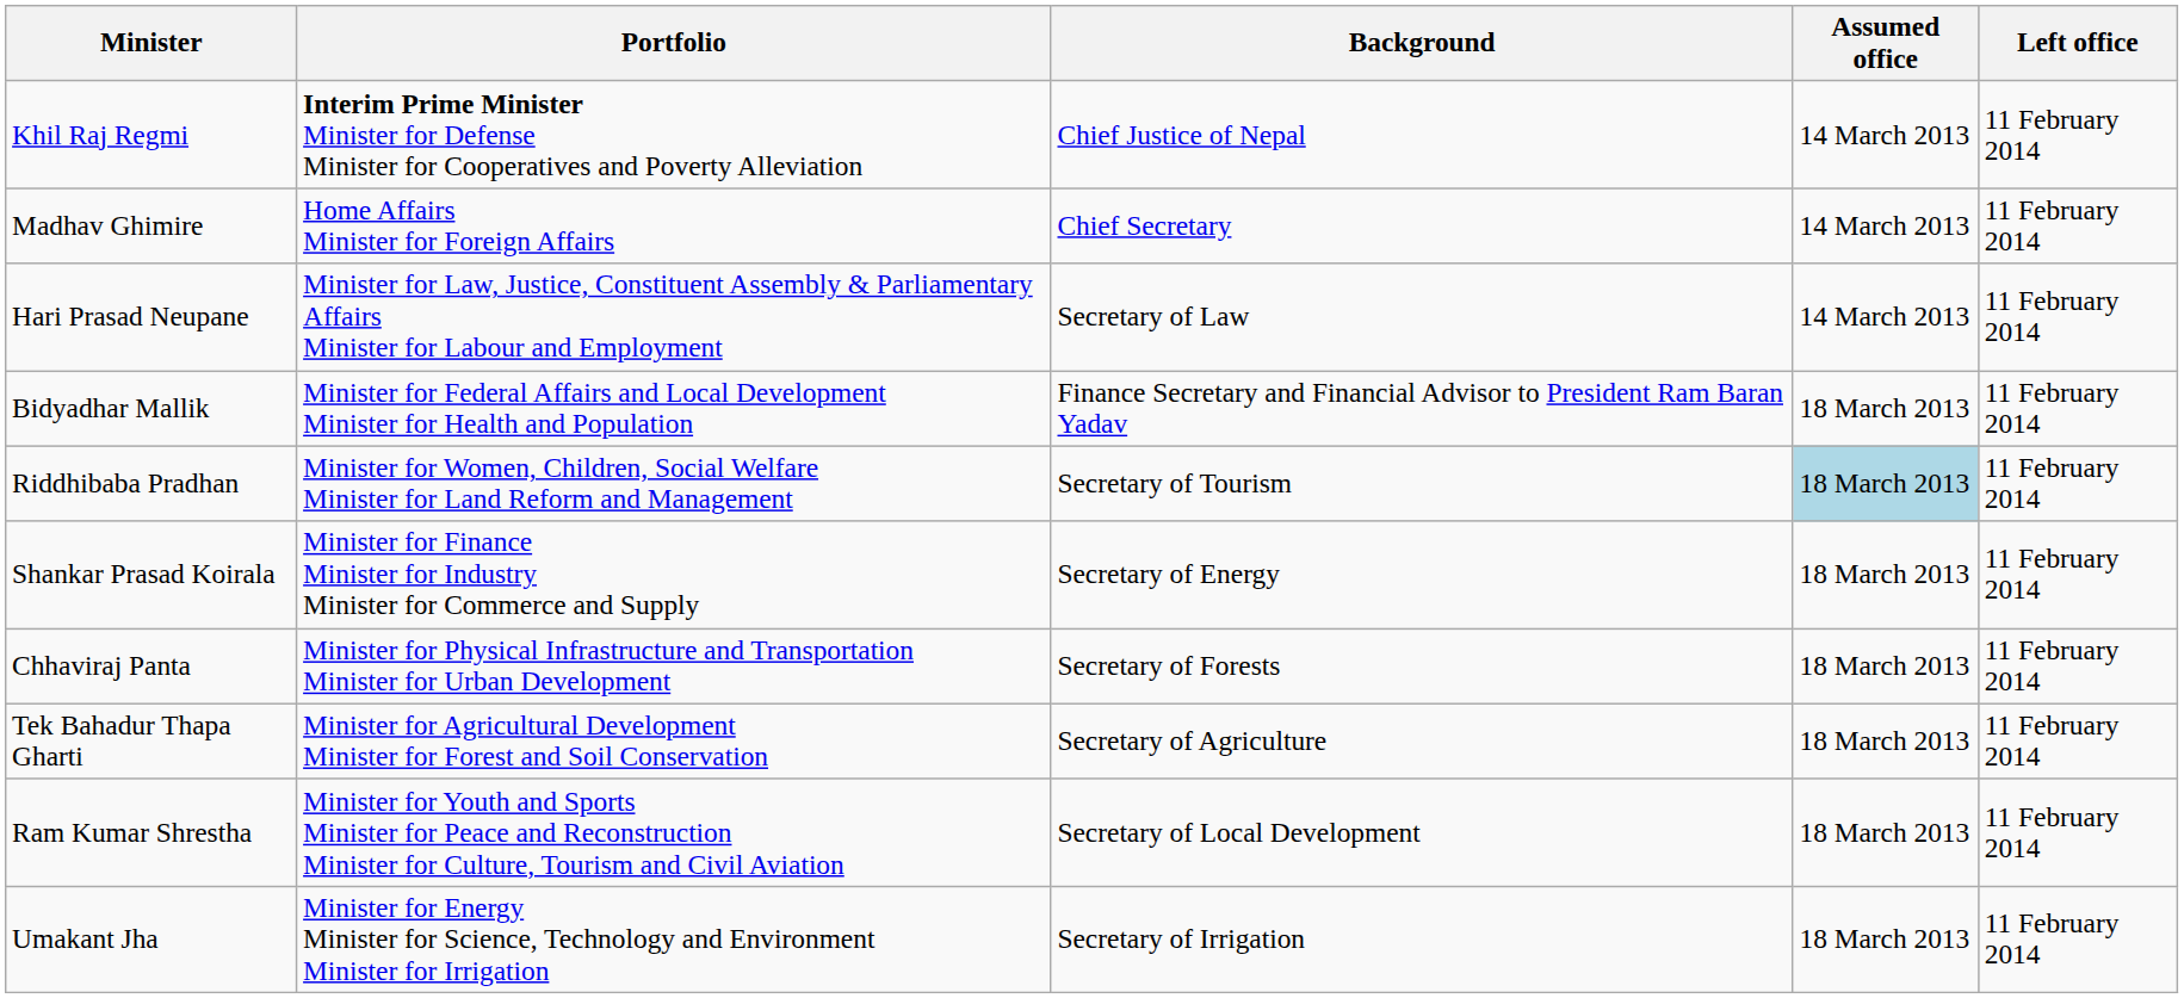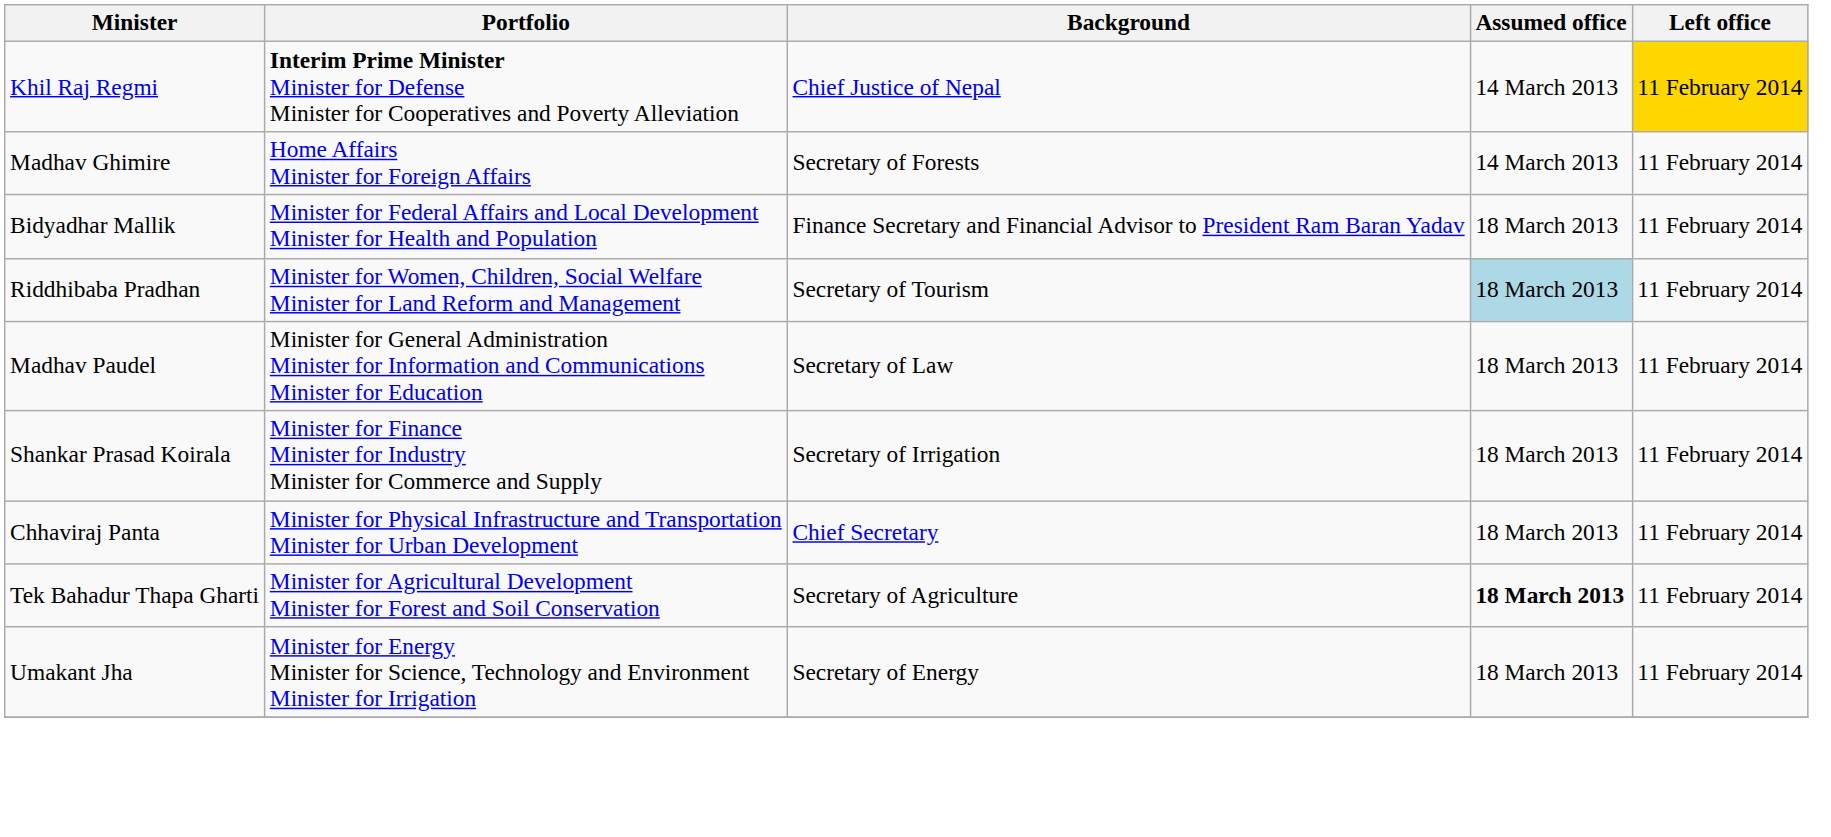Khil Raj Regmi | Left office: no background -> gold background
Madhav Ghimire | Background: Chief Secretary -> Secretary of Forests
- row: Hari Prasad Neupane | Minister for Law, Justice, Constituent Assembly & Parliamentary Affairs Minister for Labour and Employment | Secretary of Law | 14 March 2013 | 11 February 2014
+ row: Madhav Paudel | Minister for General Administration Minister for Information and Communications Minister for Education | Secretary of Law | 18 March 2013 | 11 February 2014
Shankar Prasad Koirala | Background: Secretary of Energy -> Secretary of Irrigation
Chhaviraj Panta | Background: Secretary of Forests -> Chief Secretary
Tek Bahadur Thapa Gharti | Assumed office: normal -> bold
- row: Ram Kumar Shrestha | Minister for Youth and Sports Minister for Peace and Reconstruction Minister for Culture, Tourism and Civil Aviation | Secretary of Local Development | 18 March 2013 | 11 February 2014
Umakant Jha | Background: Secretary of Irrigation -> Secretary of Energy
